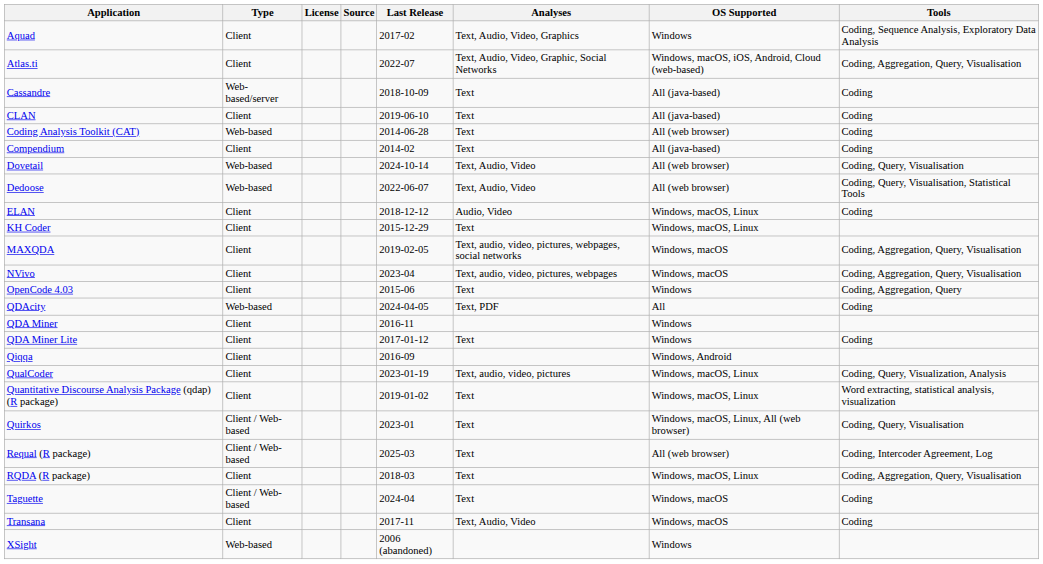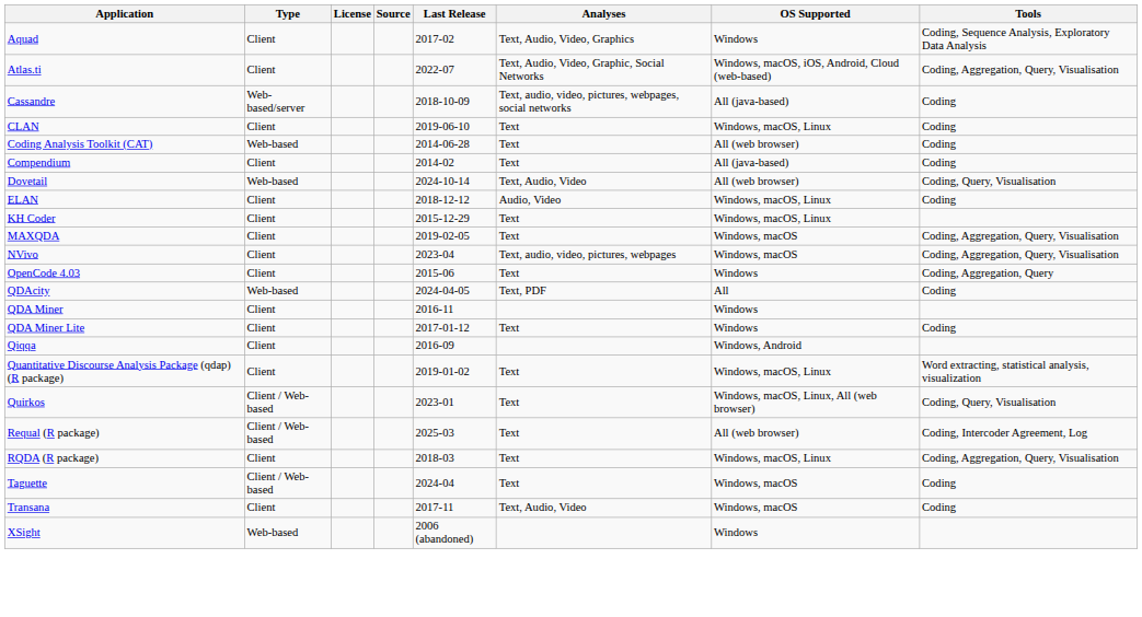Cassandre | Analyses: Text -> Text, audio, video, pictures, webpages, social networks
CLAN | OS Supported: All (java-based) -> Windows, macOS, Linux
- row: Dedoose | Web-based | 2022-06-07 | Text, Audio, Video | All (web browser) | Coding, Query, Visualisation, Statistical Tools
MAXQDA | Analyses: Text, audio, video, pictures, webpages, social networks -> Text
- row: QualCoder | Client | 2023-01-19 | Text, audio, video, pictures | Windows, macOS, Linux | Coding, Query, Visualization, Analysis
